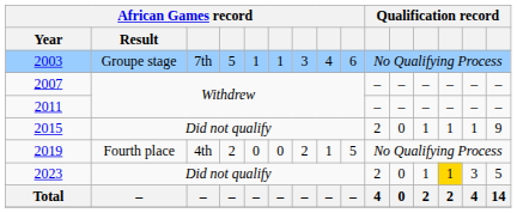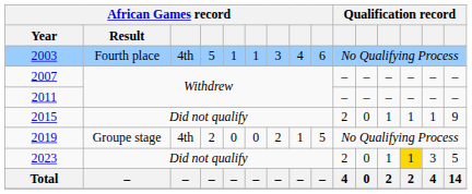2003 | African Games record / Result: Groupe stage -> Fourth place
2003 | column 3: 7th -> 4th
2019 | African Games record / Result: Fourth place -> Groupe stage
